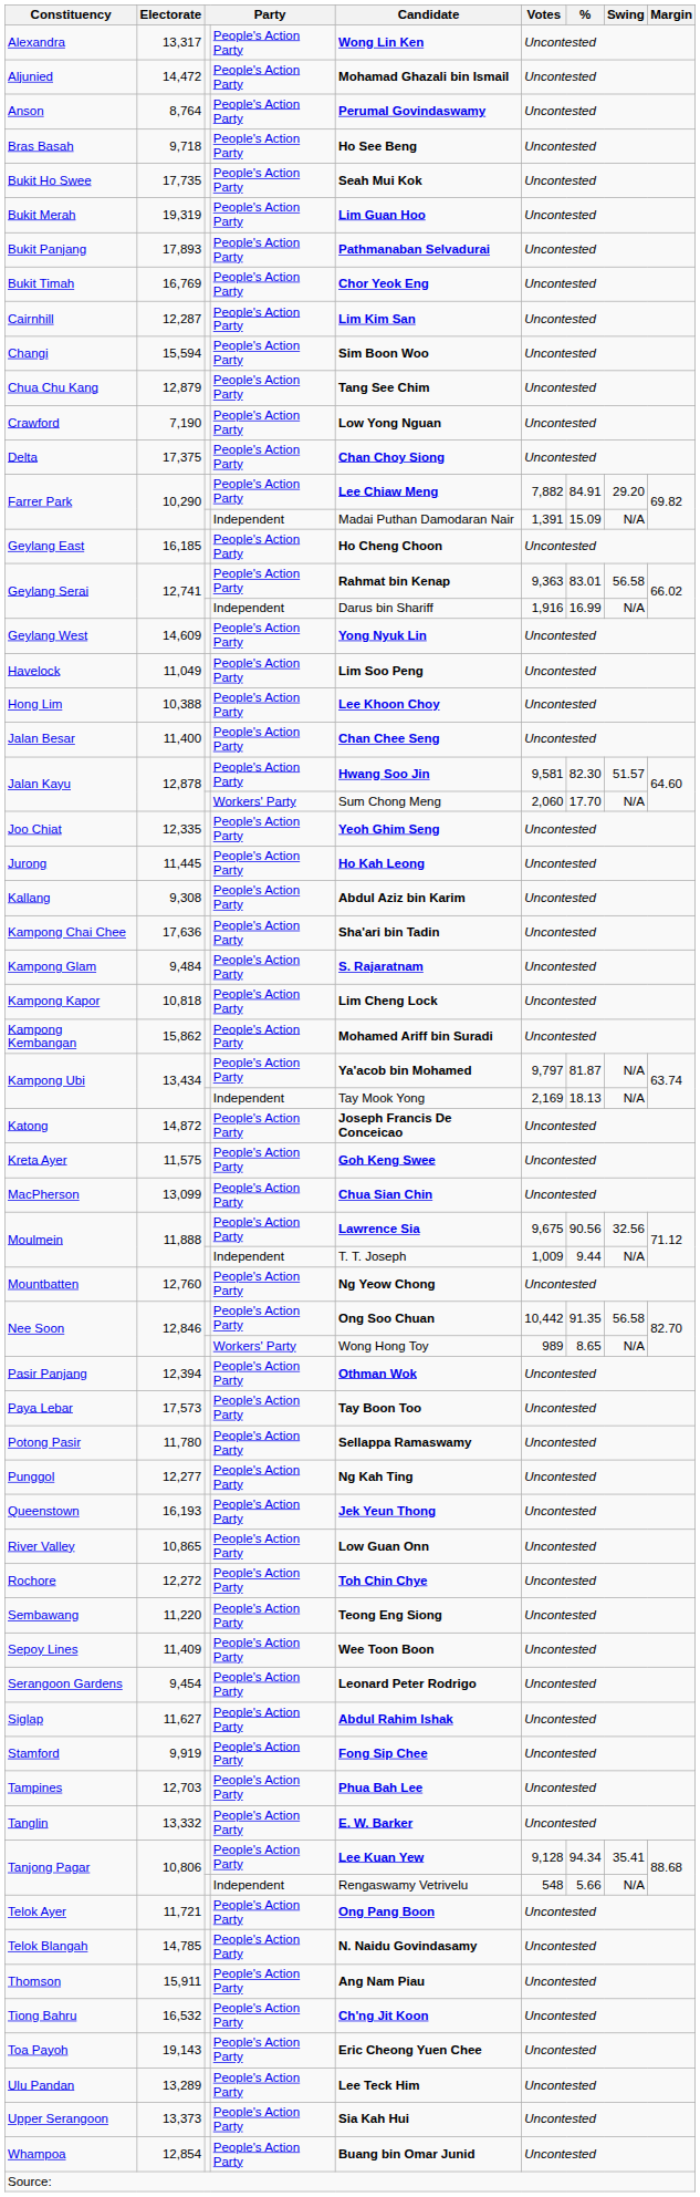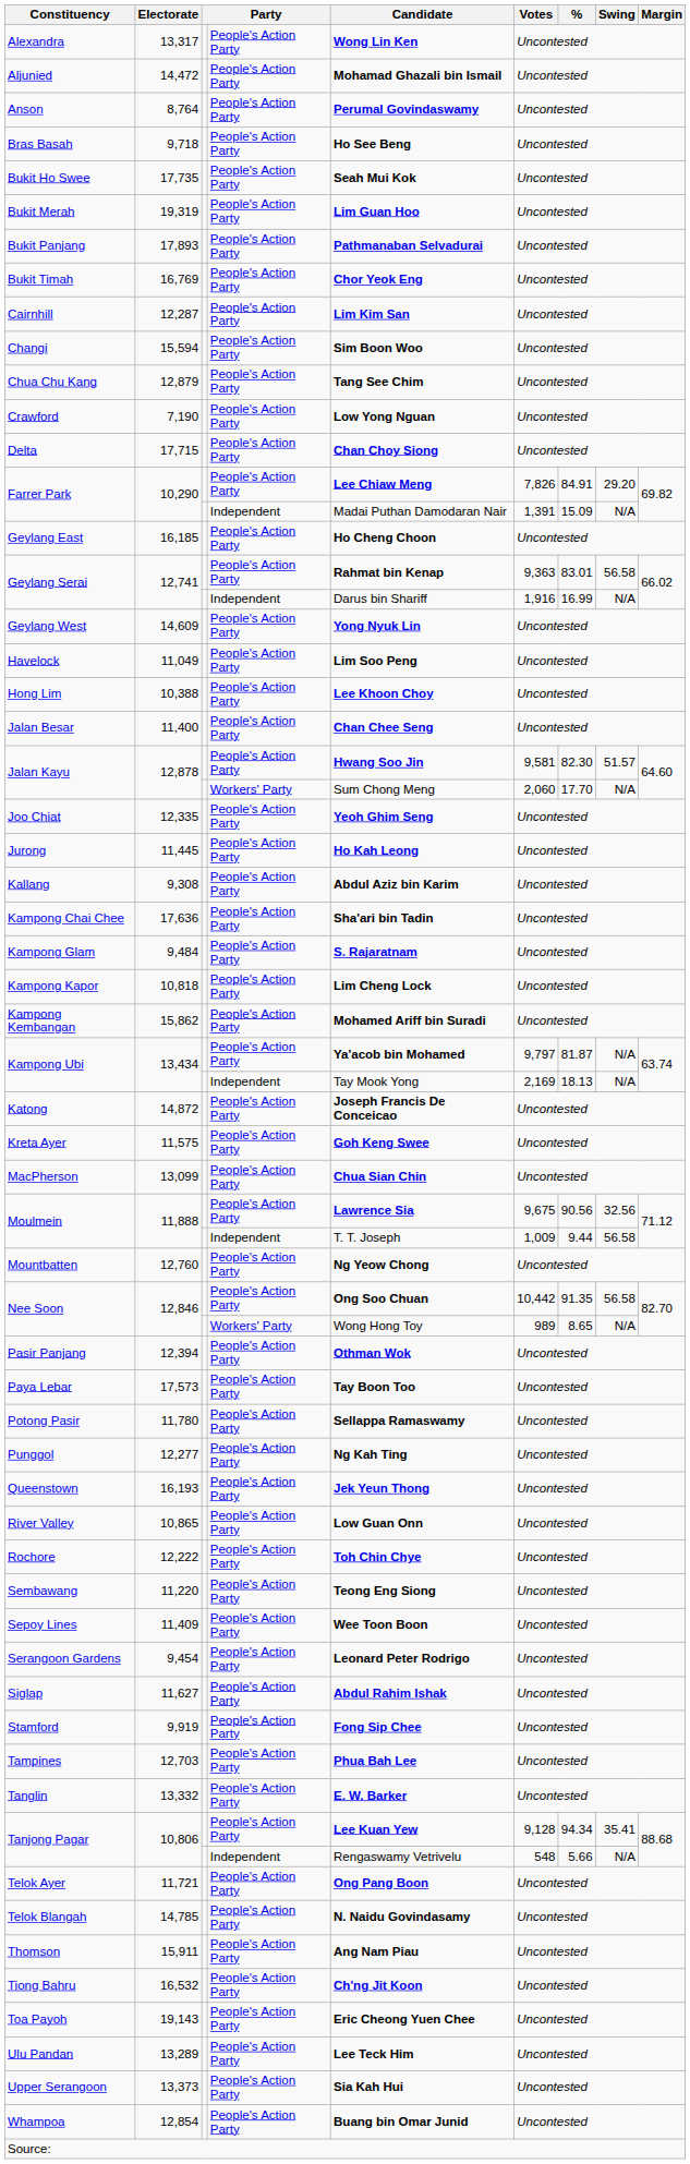Delta | Electorate: 17,375 -> 17,715
Farrer Park / People's Action Party | Votes: 7,882 -> 7,826
Moulmein / Independent | Swing: N/A -> 56.58
Rochore | Electorate: 12,272 -> 12,222
